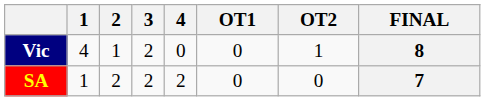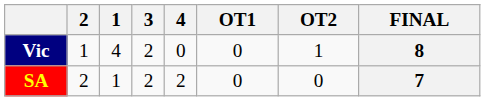columns swapped: 1 <-> 2
